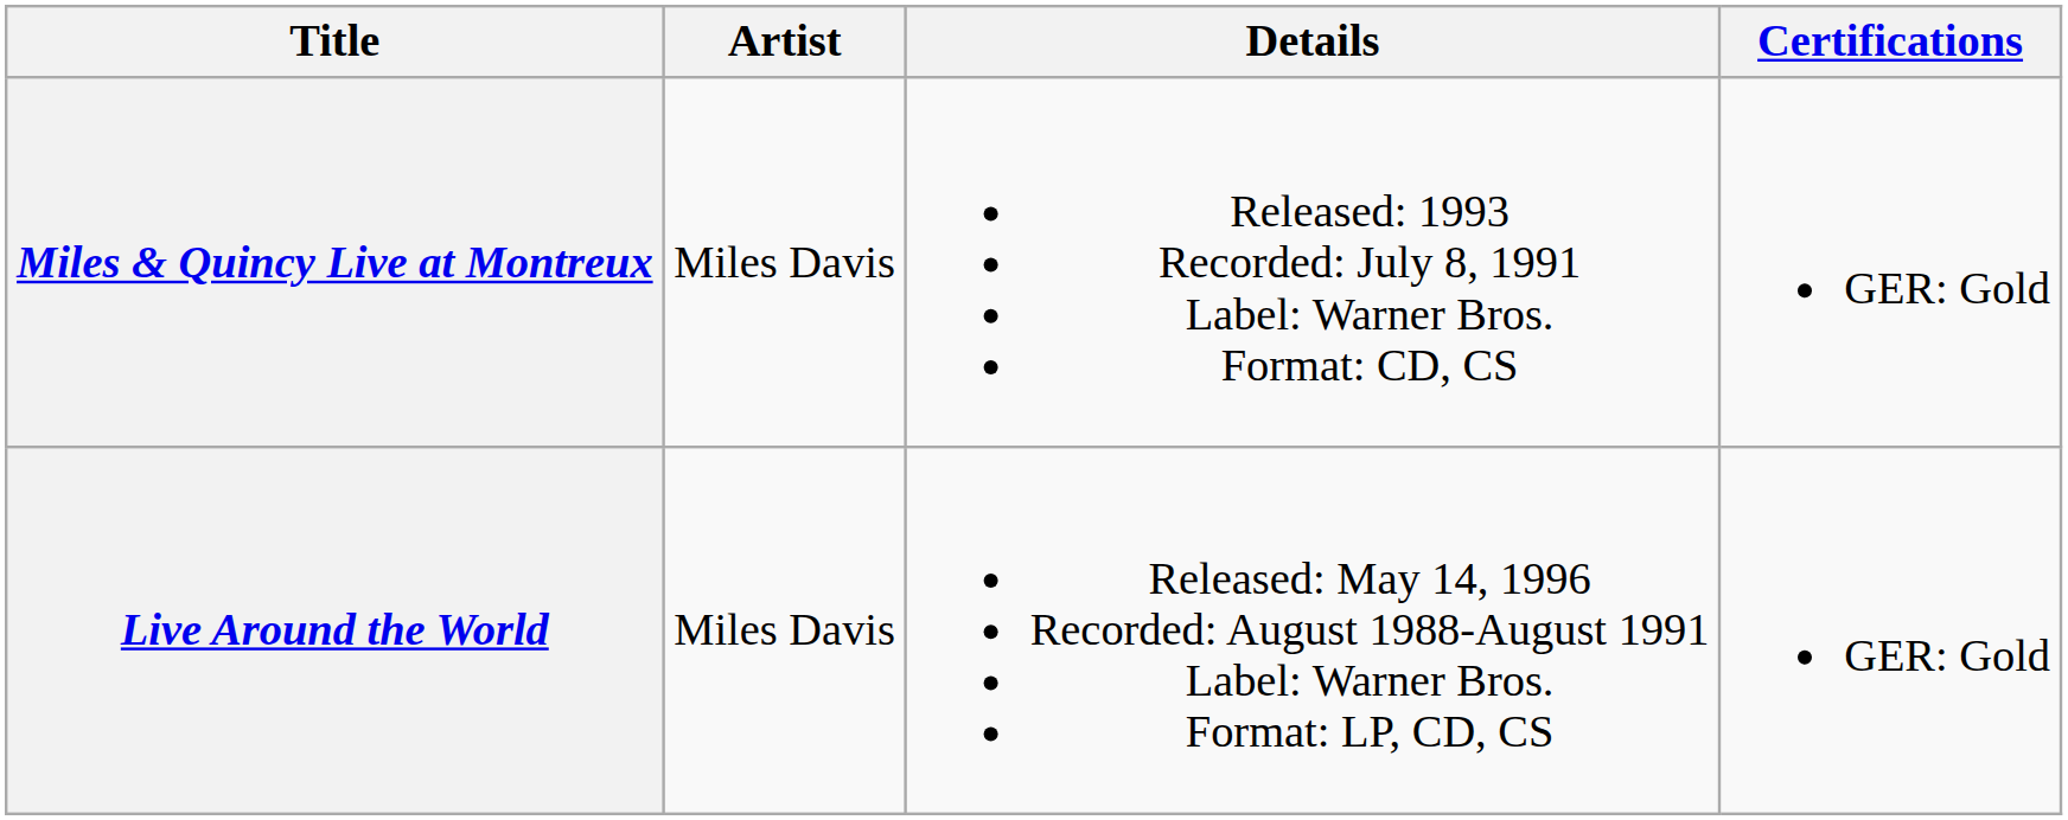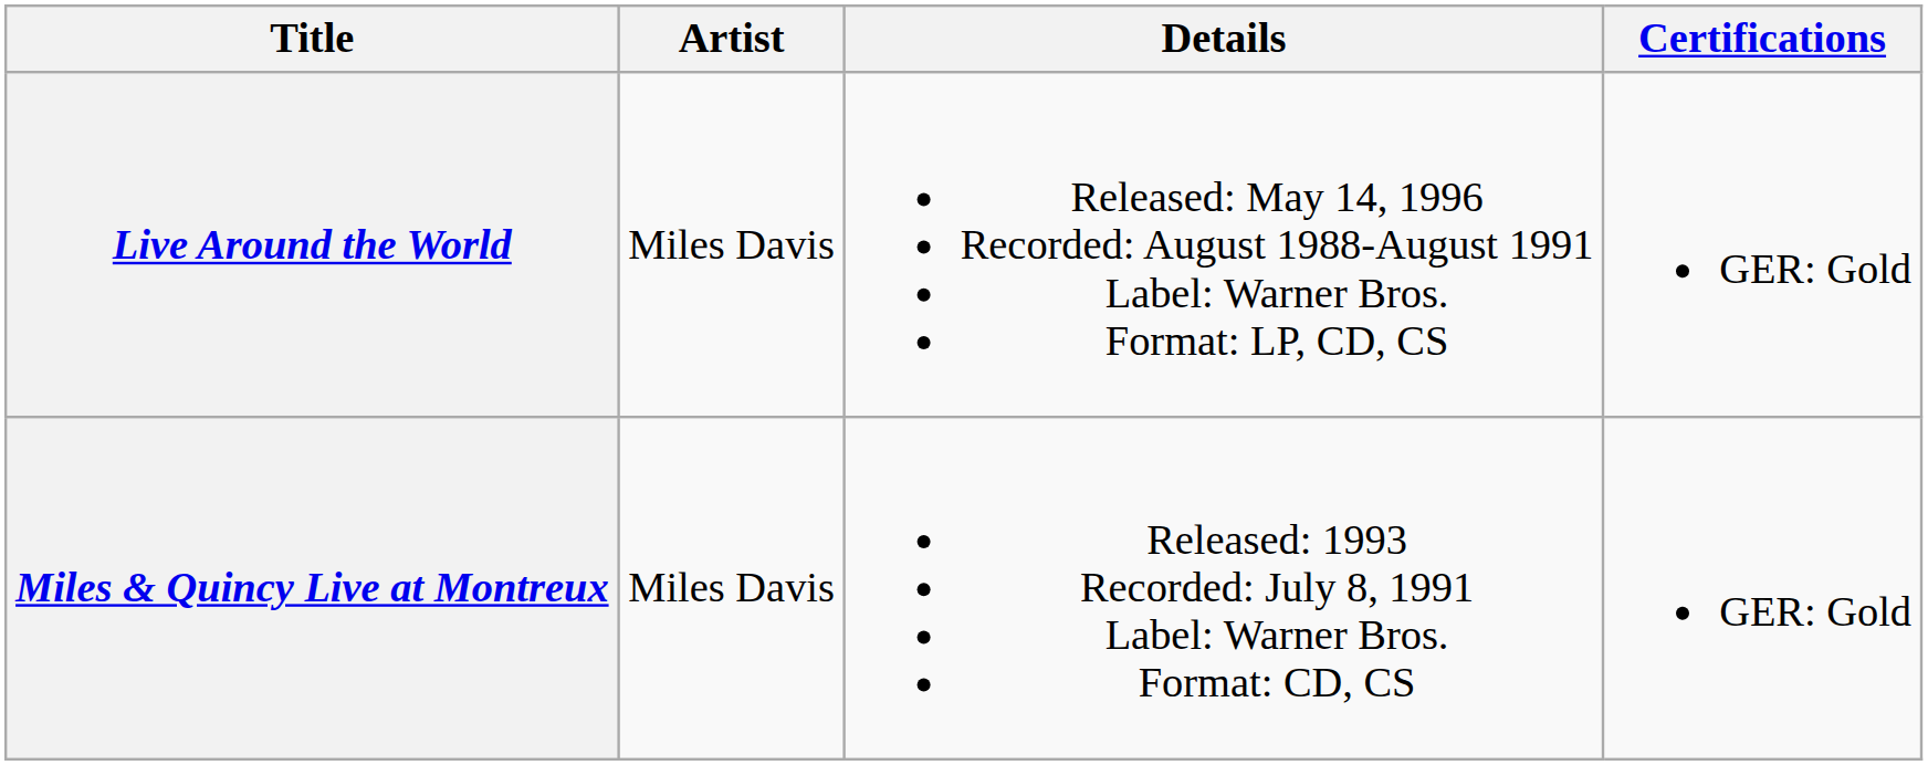rows swapped: Miles & Quincy Live at Montreux <-> Live Around the World
